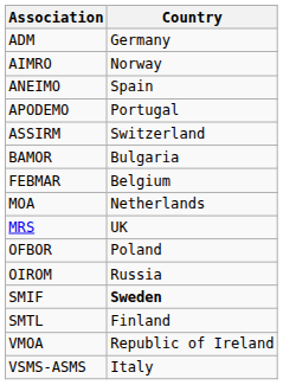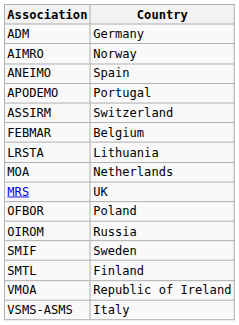- row: BAMOR | Bulgaria
+ row: LRSTA | Lithuania
SMIF | Country: bold -> normal
